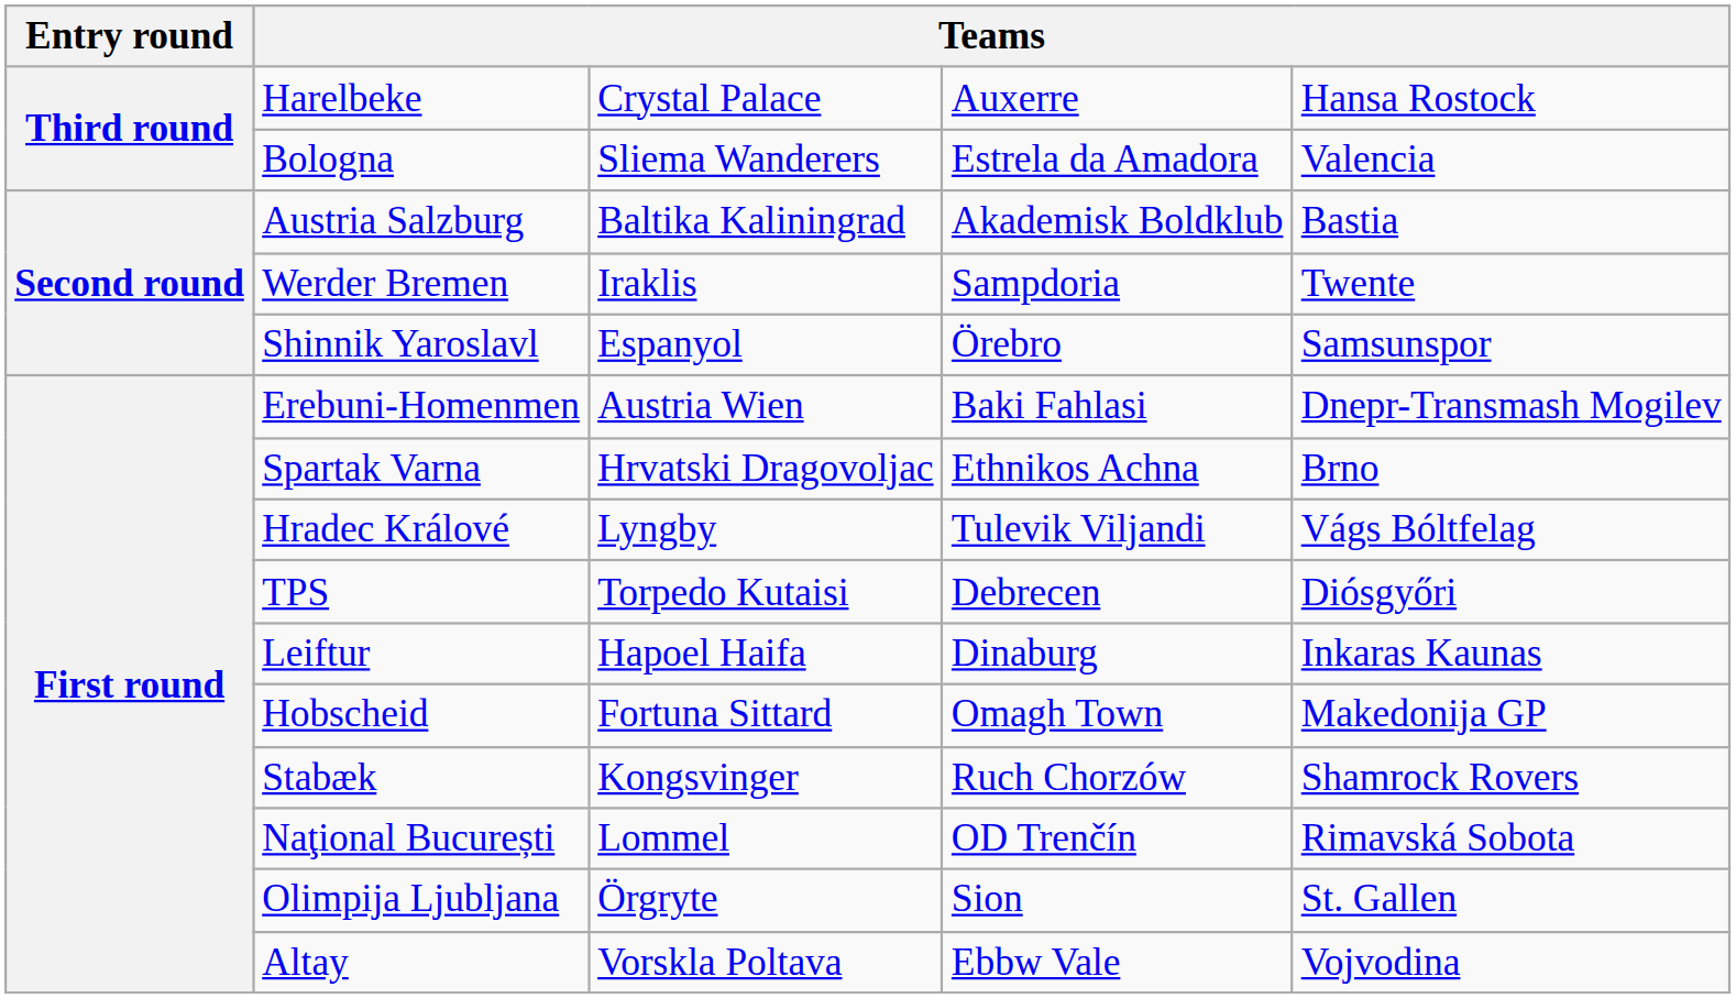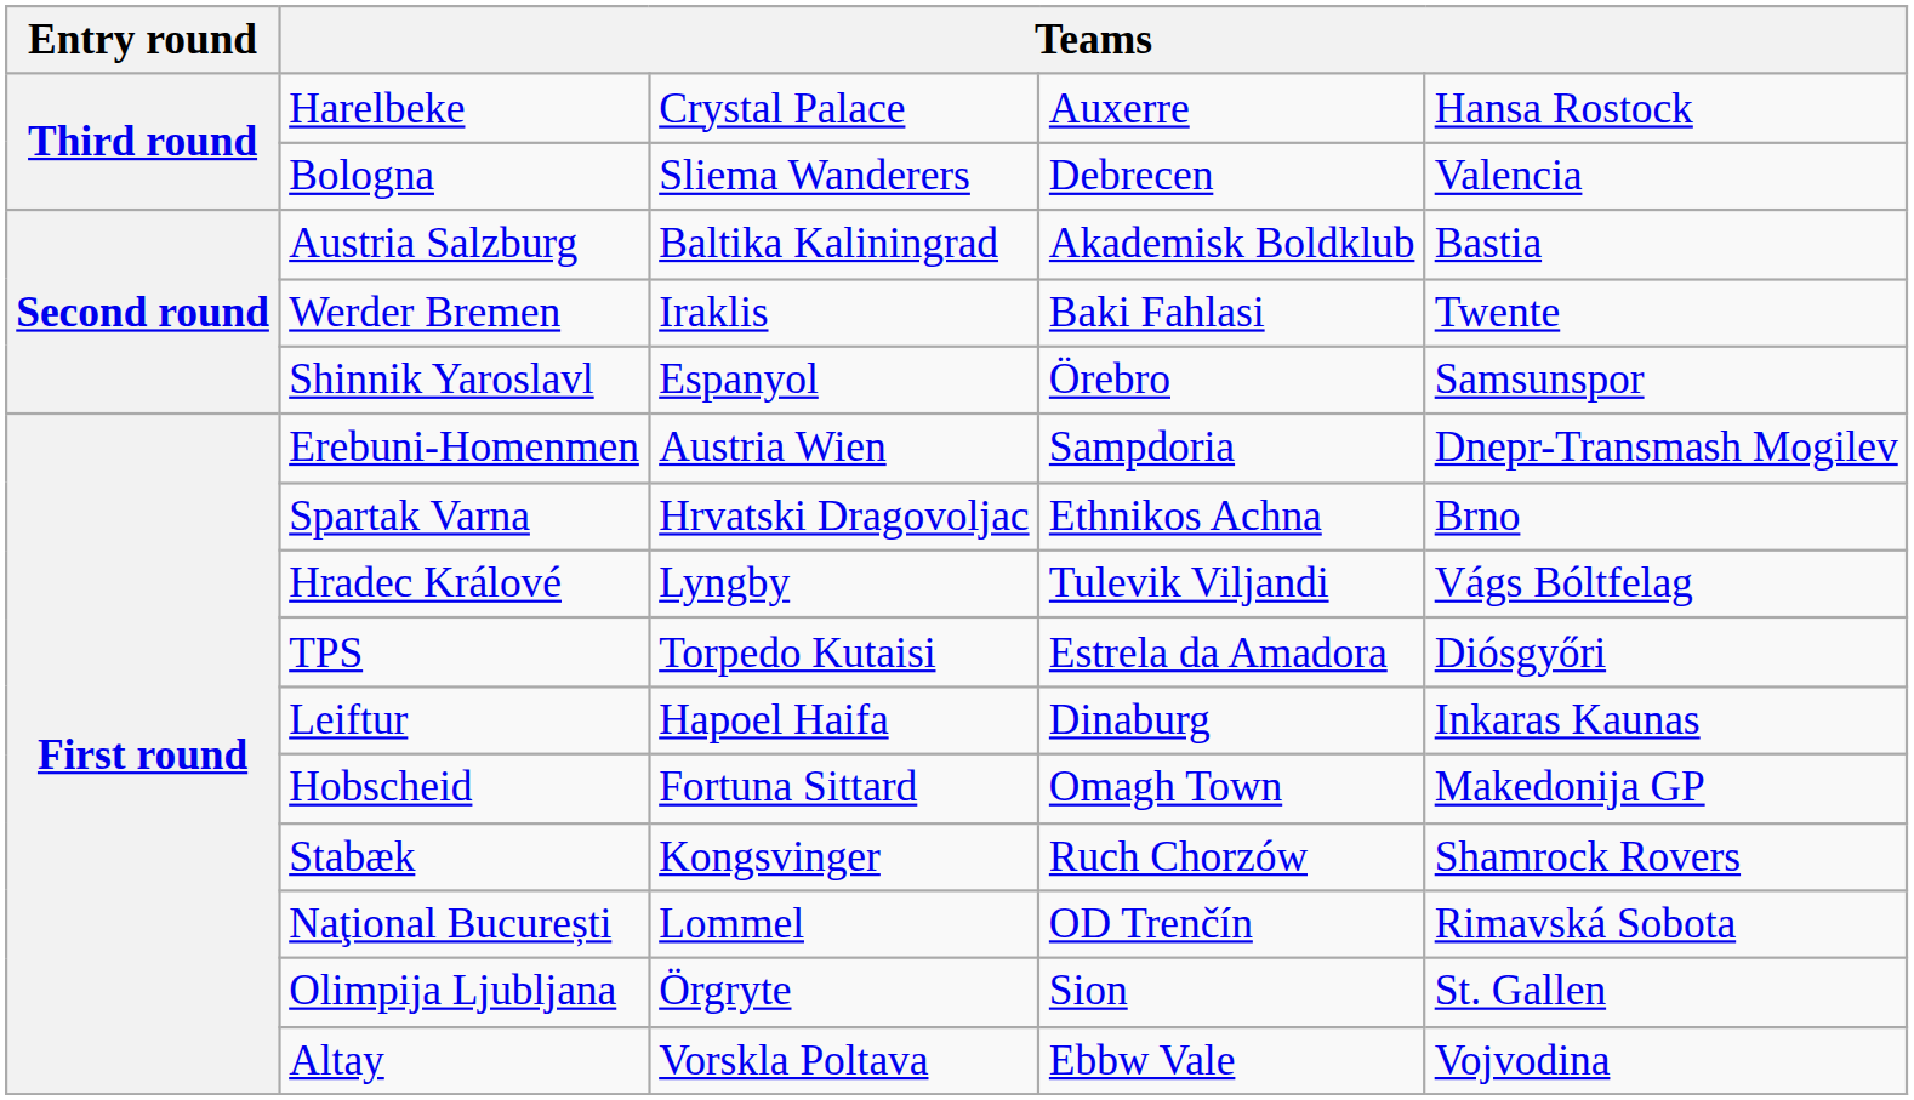Bologna | column 5: Estrela da Amadora -> Debrecen
Werder Bremen | column 5: Sampdoria -> Baki Fahlasi
Erebuni-Homenmen | column 5: Baki Fahlasi -> Sampdoria
TPS | column 5: Debrecen -> Estrela da Amadora
